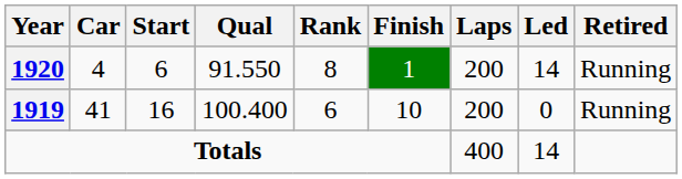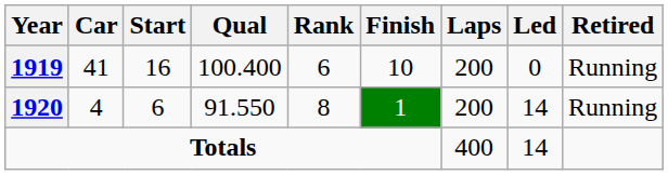rows swapped: 1919 <-> 1920
